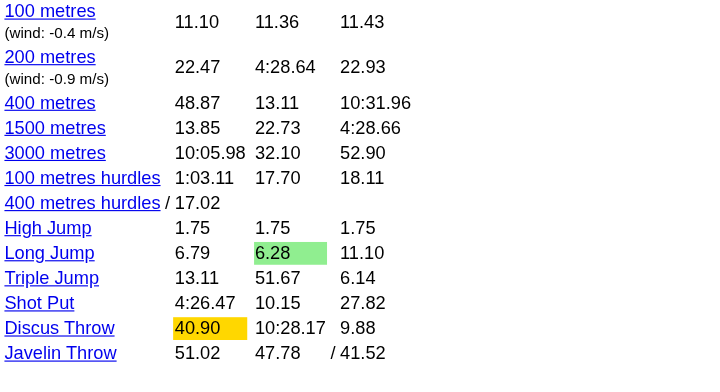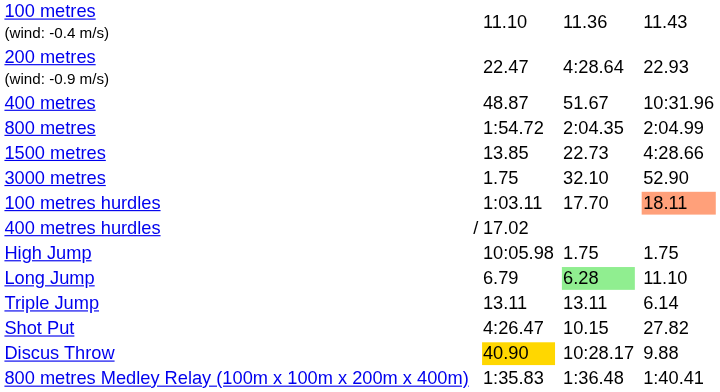400 metres | column 5: 13.11 -> 51.67
+ row: 800 metres | 1:54.72 | 2:04.35 | 2:04.99
3000 metres | column 3: 10:05.98 -> 1.75
100 metres hurdles | column 7: no background -> lightsalmon background
High Jump | column 3: 1.75 -> 10:05.98
Triple Jump | column 5: 51.67 -> 13.11
- row: Javelin Throw | 51.02 | 47.78 | / | 41.52
+ row: 800 metres Medley Relay (100m x 100m x 200m x 400m) | 1:35.83 | 1:36.48 | 1:40.41
